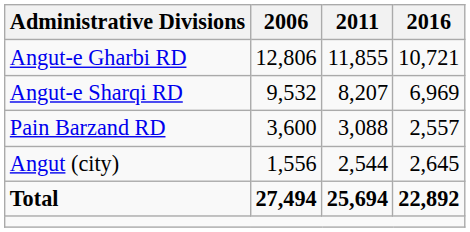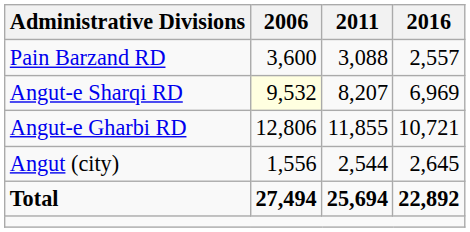rows swapped: Angut-e Gharbi RD <-> Pain Barzand RD
Angut-e Sharqi RD | 2006: no background -> lightyellow background
